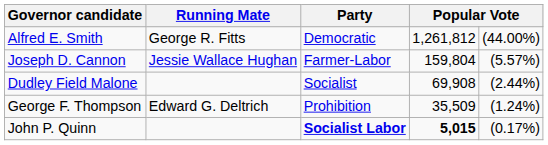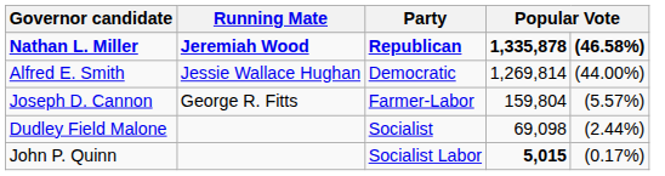+ row: Nathan L. Miller | Jeremiah Wood | Republican | 1,335,878 | (46.58%)
Alfred E. Smith | Running Mate: George R. Fitts -> Jessie Wallace Hughan
Alfred E. Smith | column 4: 1,261,812 -> 1,269,814
Joseph D. Cannon | Running Mate: Jessie Wallace Hughan -> George R. Fitts
Dudley Field Malone | column 4: 69,908 -> 69,098
- row: George F. Thompson | Edward G. Deltrich | Prohibition | 35,509 | (1.24%)
John P. Quinn | Party: bold -> normal
